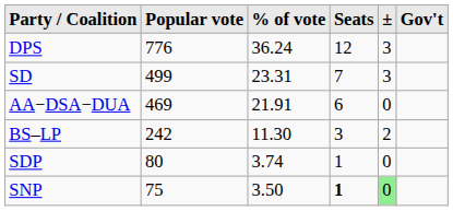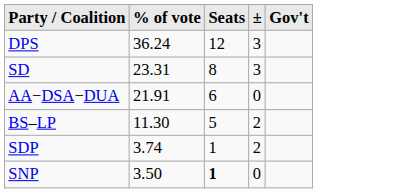- column: Popular vote | 776 | 499 | 469 | 242 | 80 | 75
SD | Seats: 7 -> 8
BS–LP | Seats: 3 -> 5
SDP | ±: 0 -> 2
SNP | ±: lightgreen background -> no background
